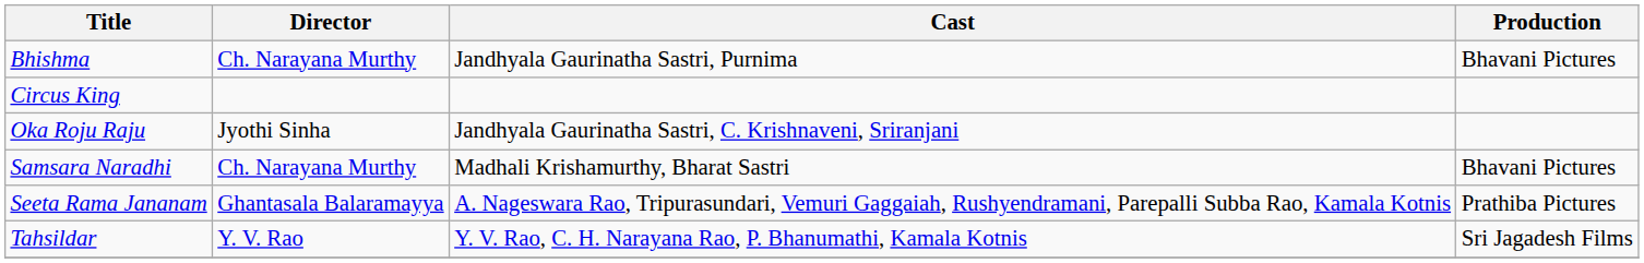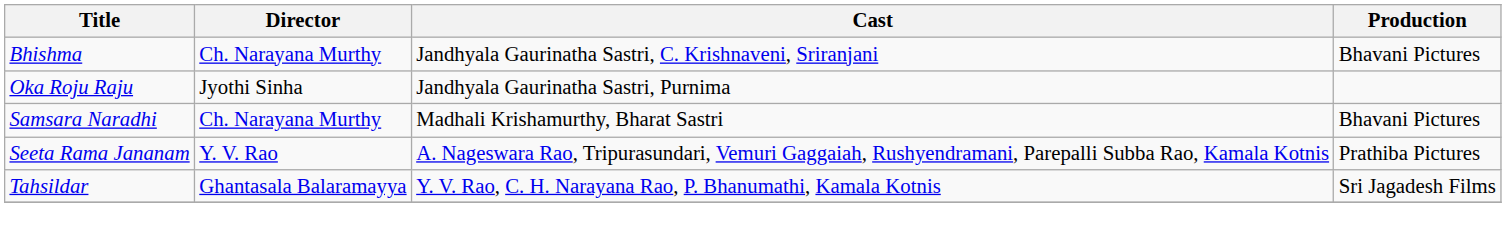Bhishma | Cast: Jandhyala Gaurinatha Sastri, Purnima -> Jandhyala Gaurinatha Sastri, C. Krishnaveni, Sriranjani
- row: Circus King
Oka Roju Raju | Cast: Jandhyala Gaurinatha Sastri, C. Krishnaveni, Sriranjani -> Jandhyala Gaurinatha Sastri, Purnima
Seeta Rama Jananam | Director: Ghantasala Balaramayya -> Y. V. Rao
Tahsildar | Director: Y. V. Rao -> Ghantasala Balaramayya
